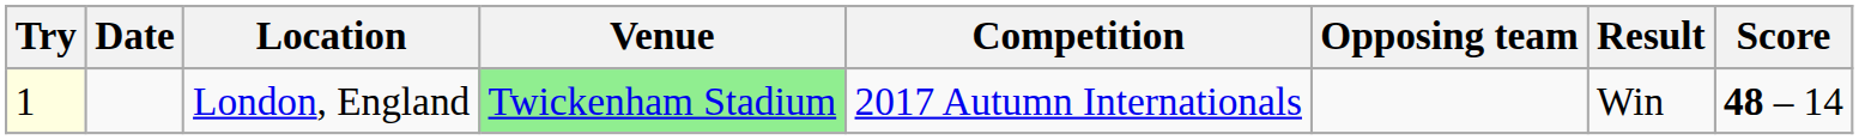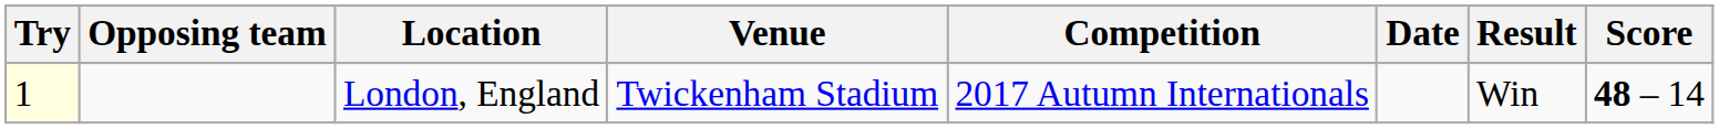columns swapped: Opposing team <-> Date
London, England | Venue: lightgreen background -> no background
